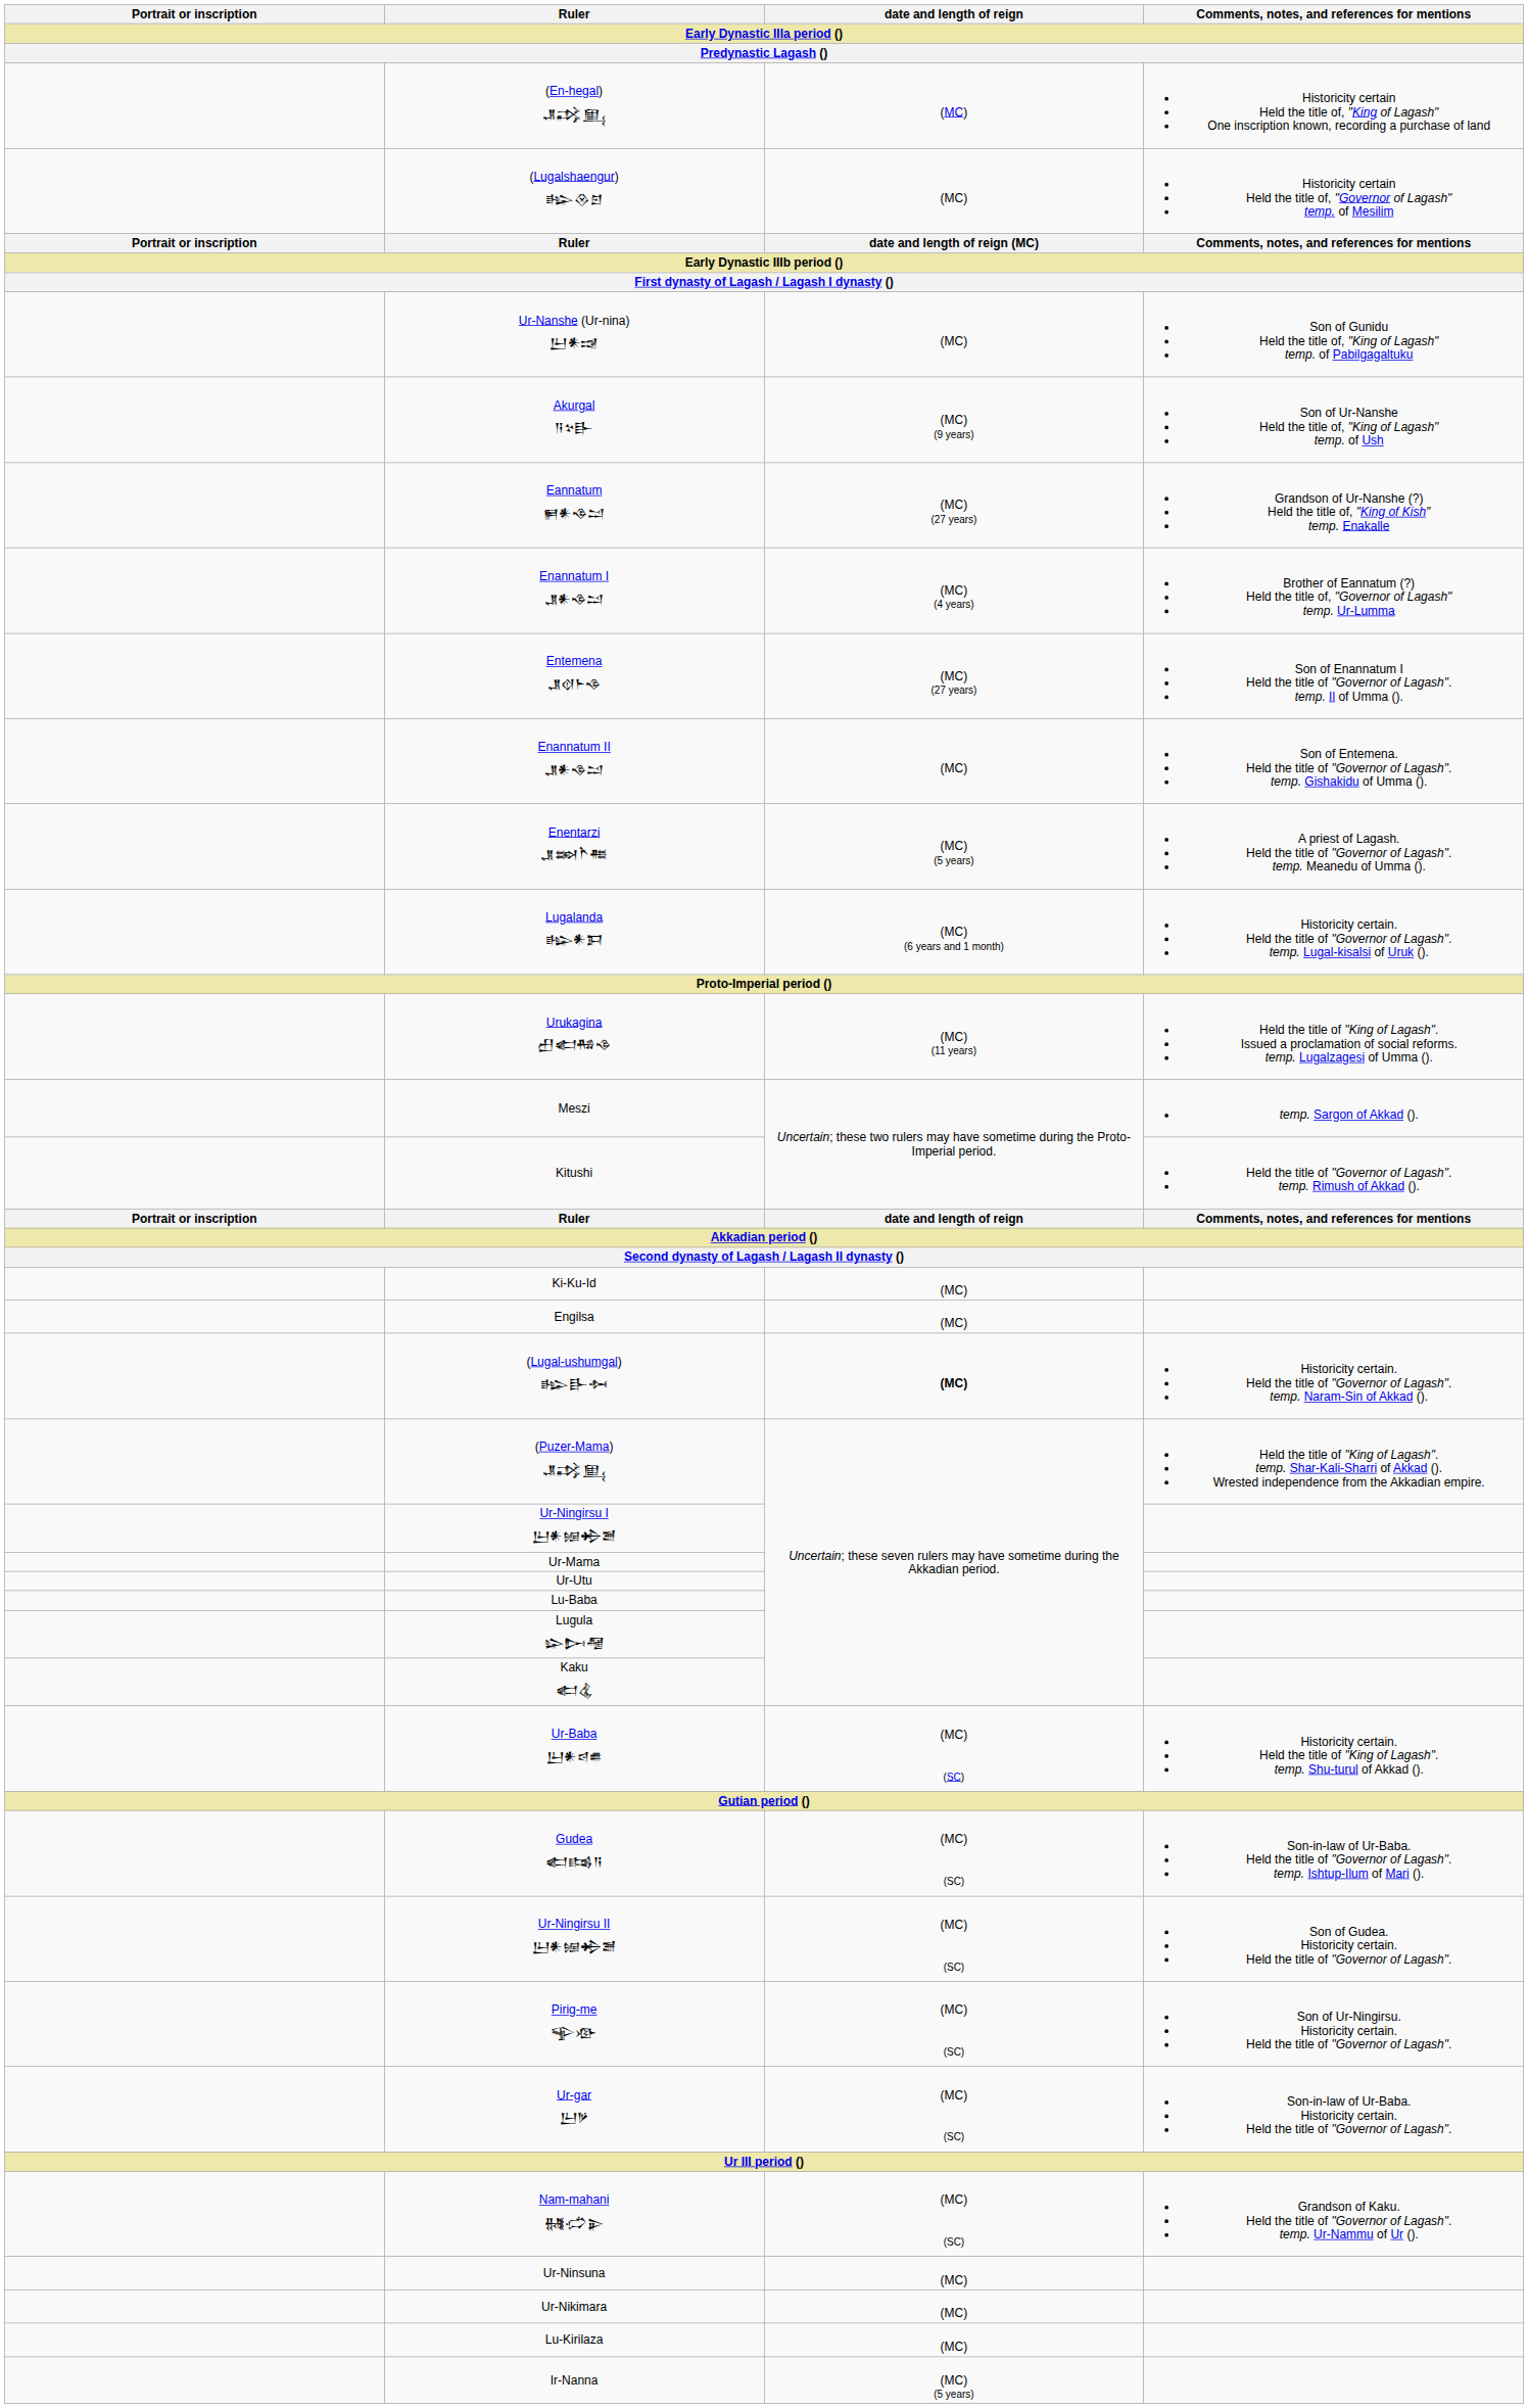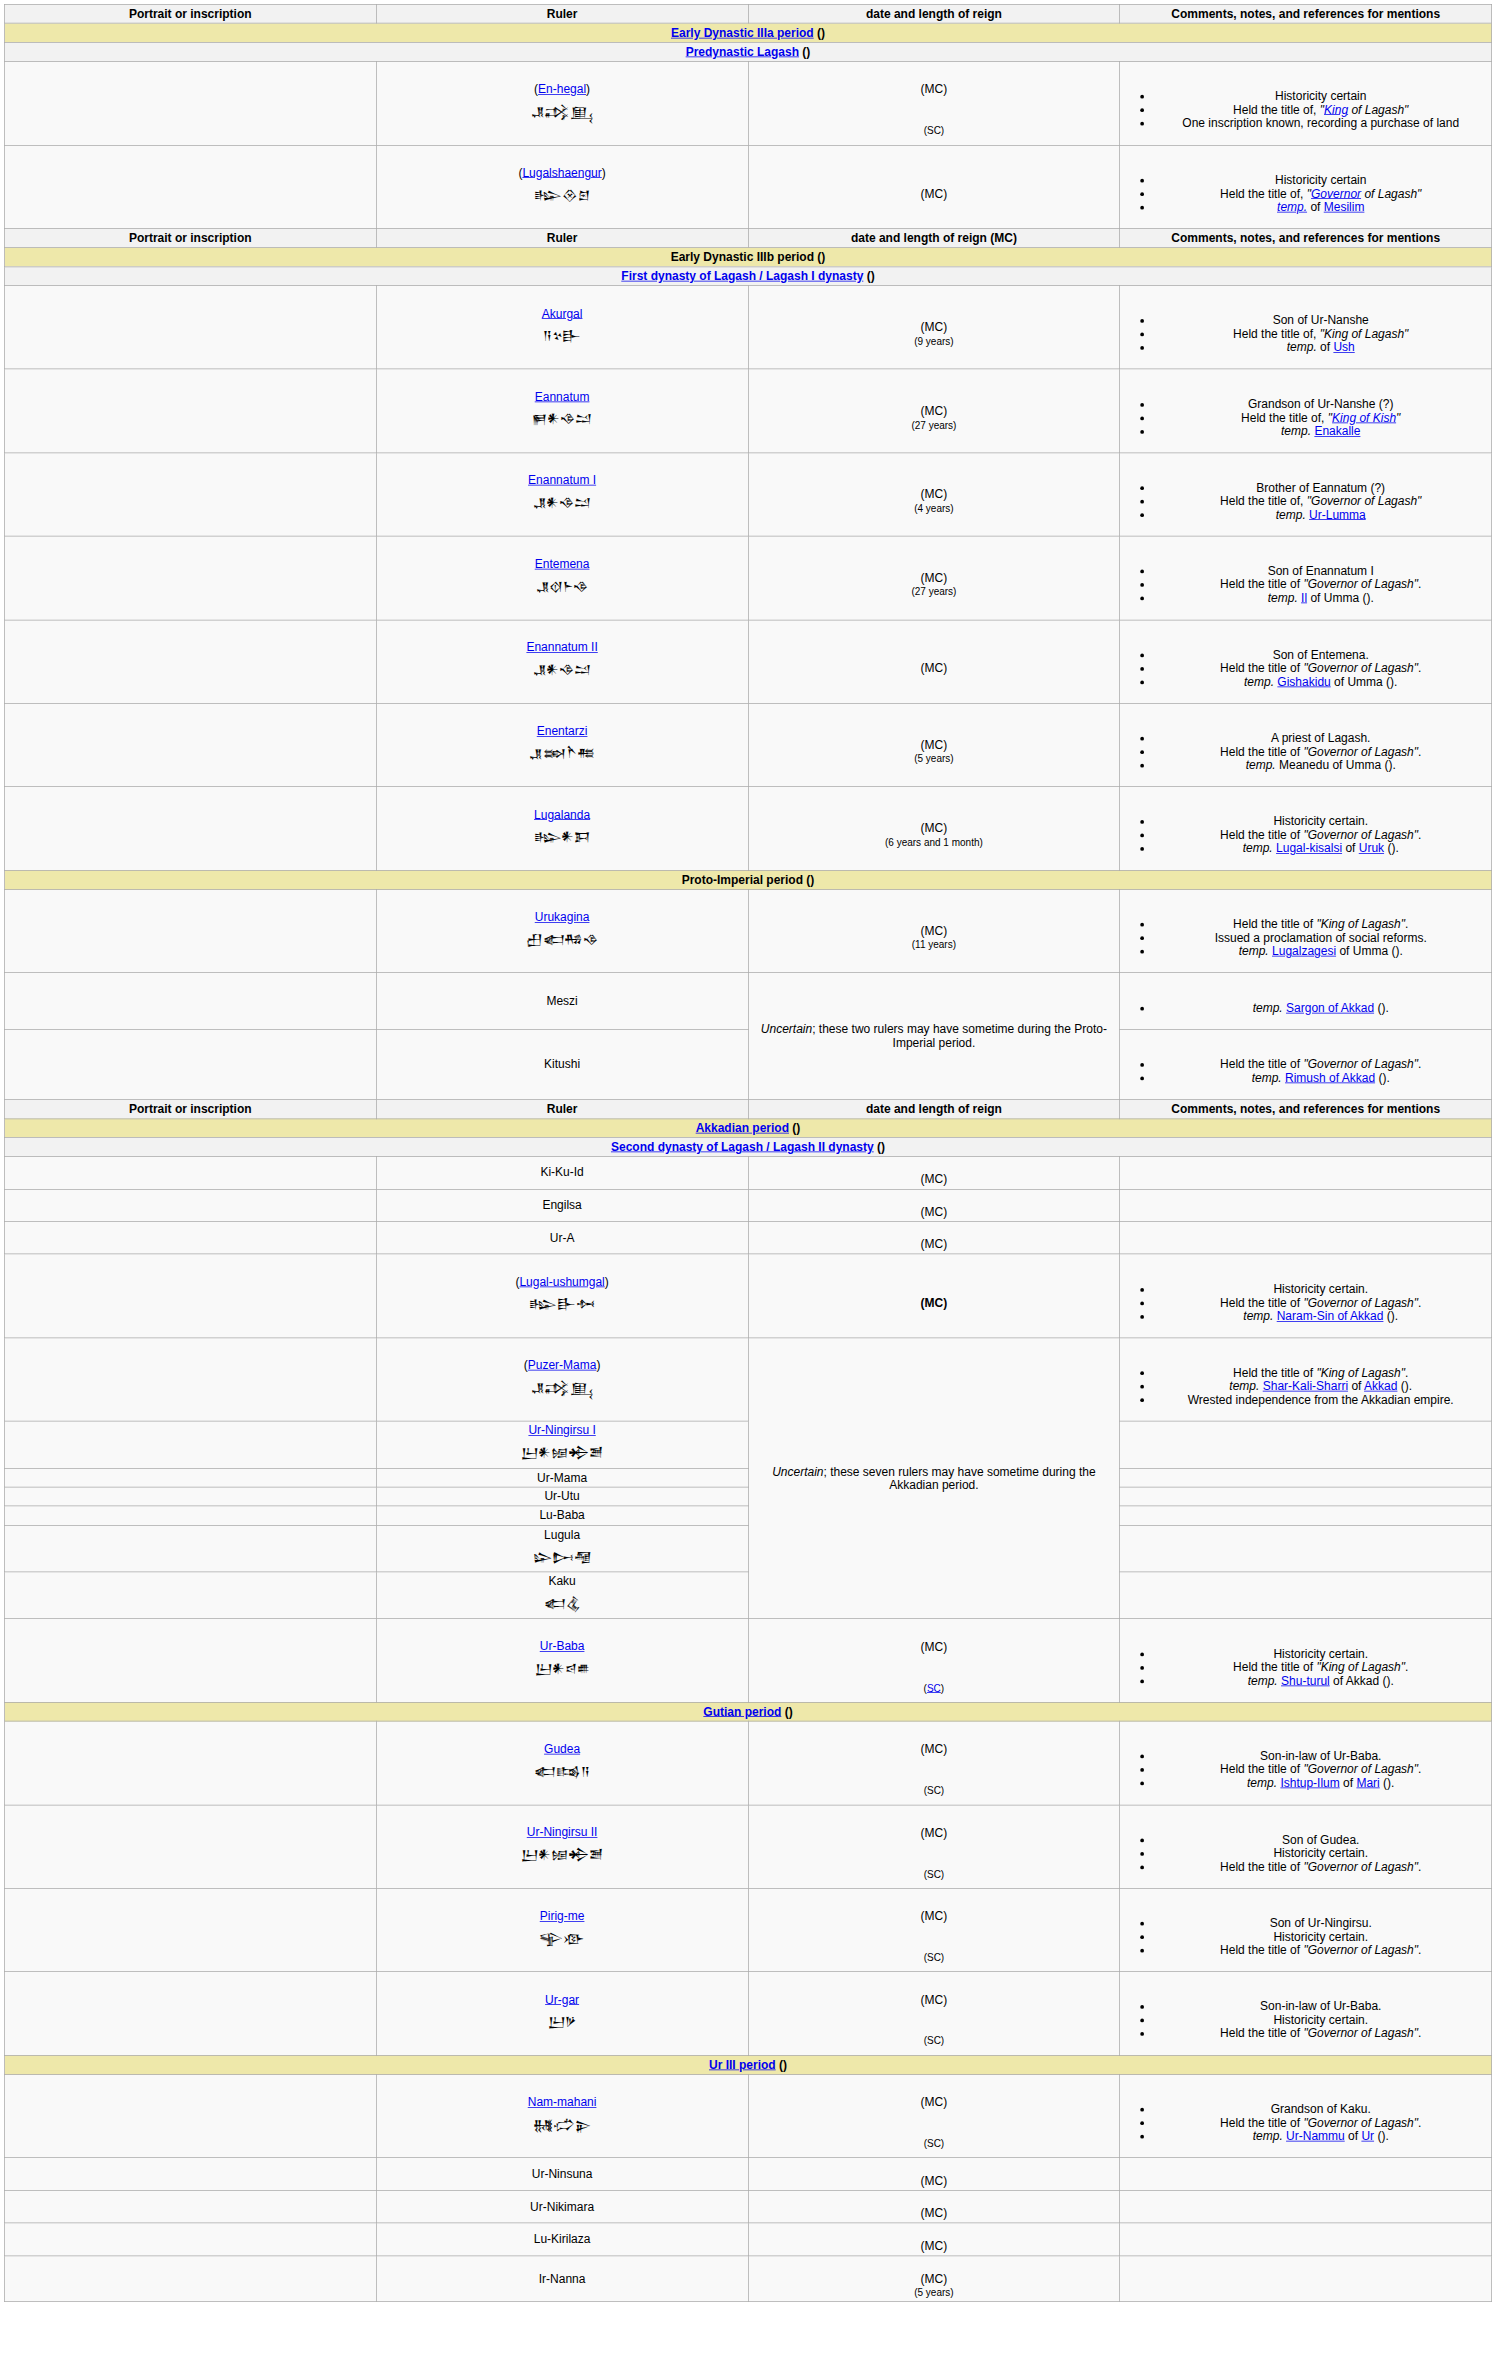(En-hegal) 𒂗𒃶𒅅 | date and length of reign: (MC) -> (MC) (SC)
- row: Ur-Nanshe (Ur-nina) 𒌨𒀭𒀏 | (MC) | Son of Gunidu Held the title of, "King of Lagash" temp. of Pabilgagaltuku
+ row: Ur-A | (MC)
